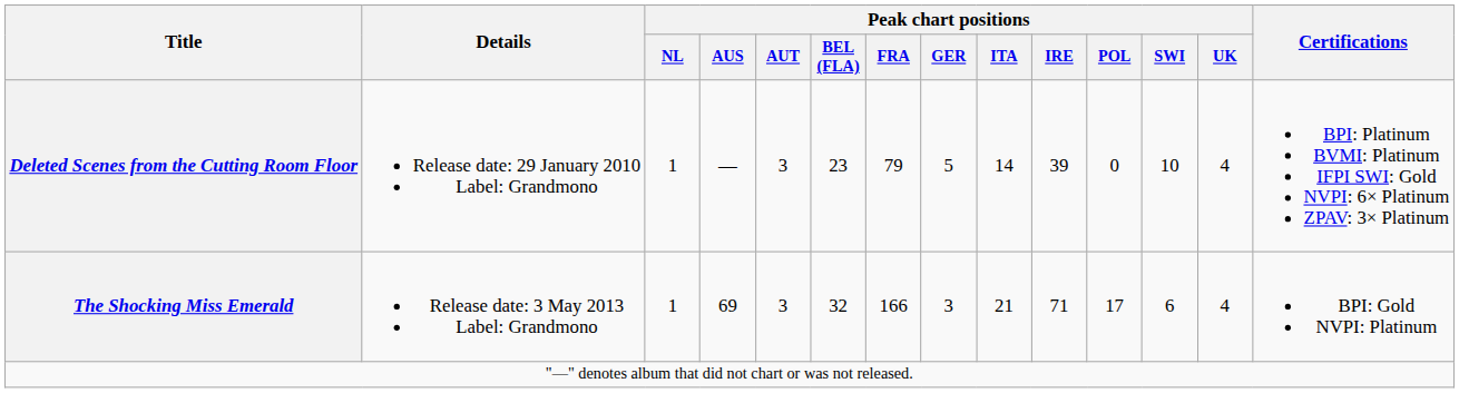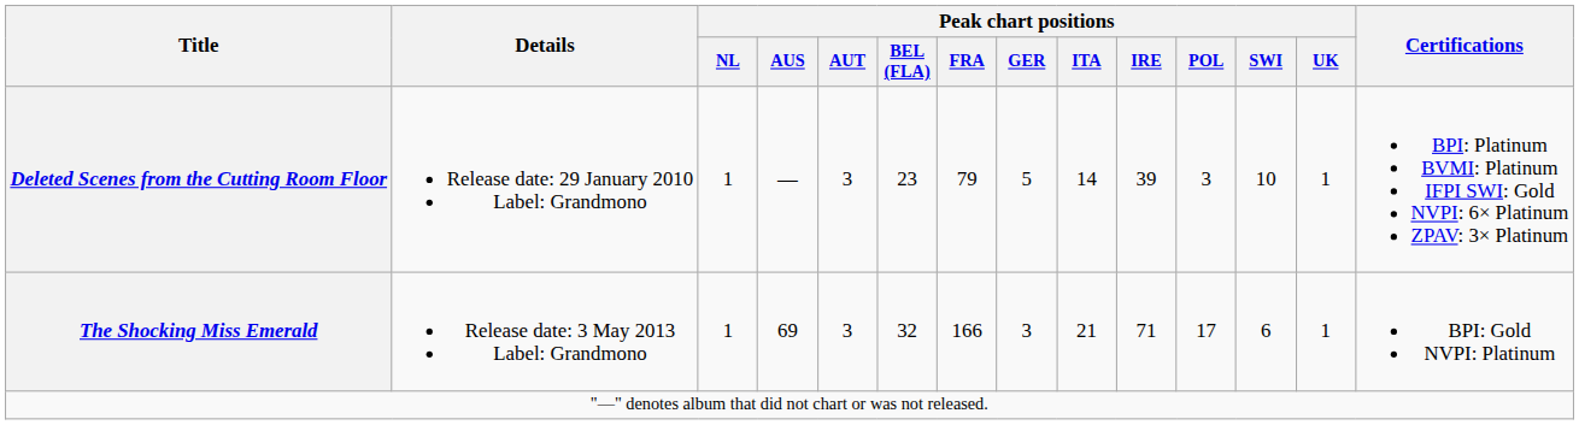Deleted Scenes from the Cutting Room Floor | Peak chart positions / POL: 0 -> 3
Deleted Scenes from the Cutting Room Floor | Peak chart positions / UK: 4 -> 1
The Shocking Miss Emerald | Peak chart positions / UK: 4 -> 1
